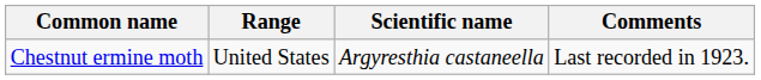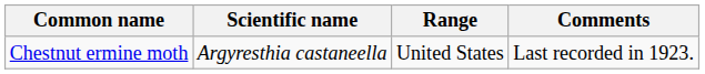columns swapped: Scientific name <-> Range
